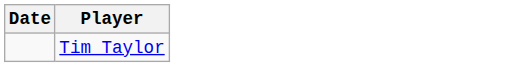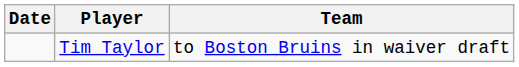+ column: Team | to Boston Bruins in waiver draft
